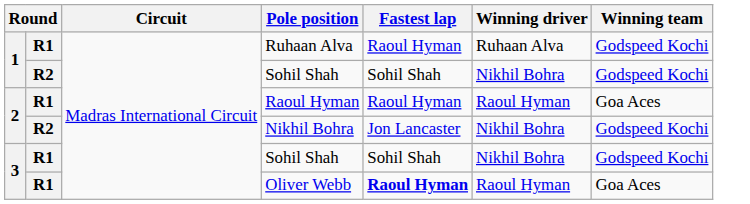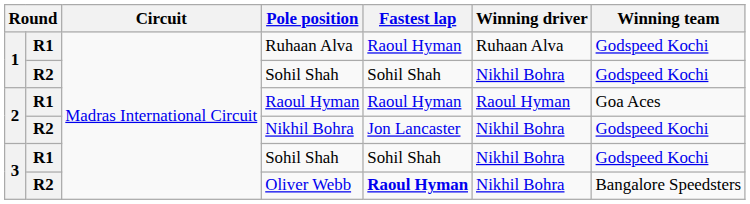Oliver Webb | column 2: R1 -> R2
Oliver Webb | Winning driver: Raoul Hyman -> Nikhil Bohra
Oliver Webb | Winning team: Goa Aces -> Bangalore Speedsters
